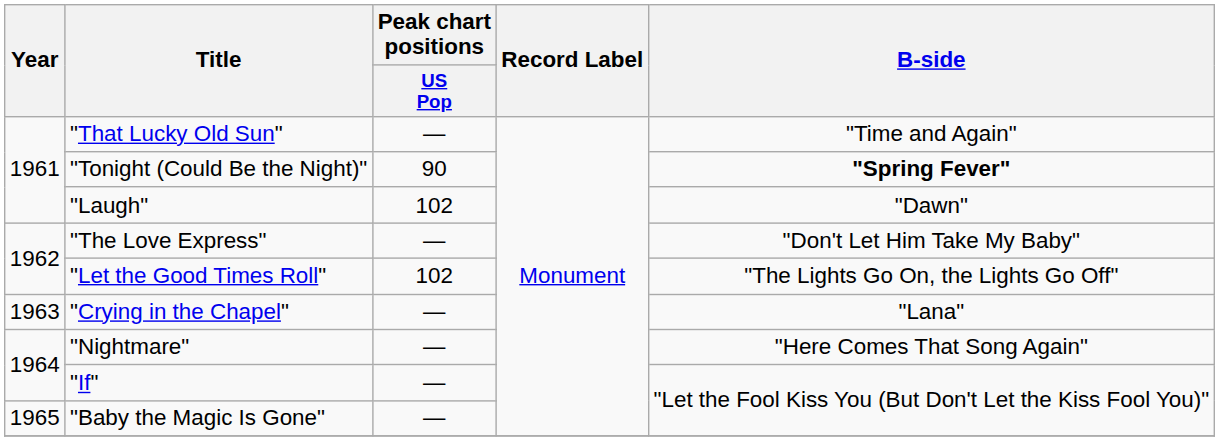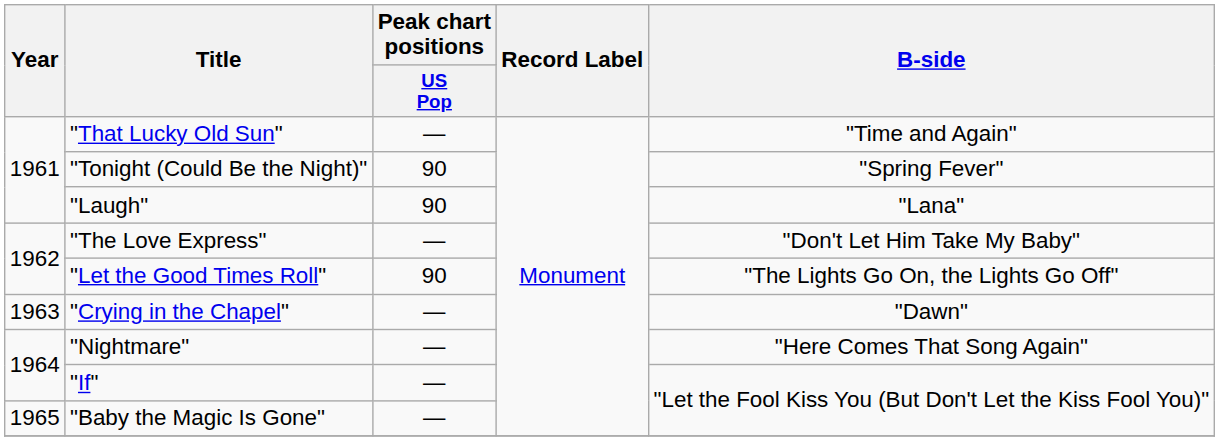"Tonight (Could Be the Night)" | B-side: bold -> normal
"Laugh" | Peak chart positions / US Pop: 102 -> 90
"Laugh" | B-side: "Dawn" -> "Lana"
"Let the Good Times Roll" | Peak chart positions / US Pop: 102 -> 90
"Crying in the Chapel" | B-side: "Lana" -> "Dawn"
